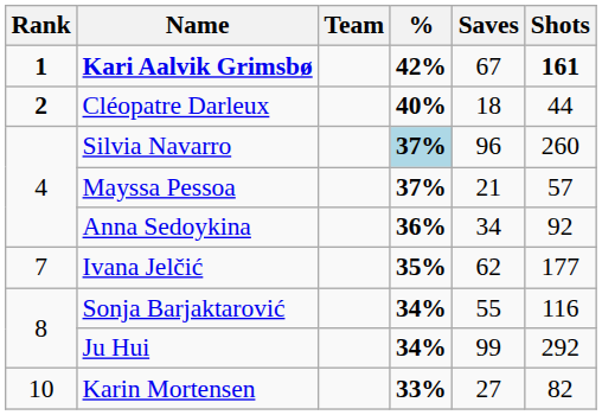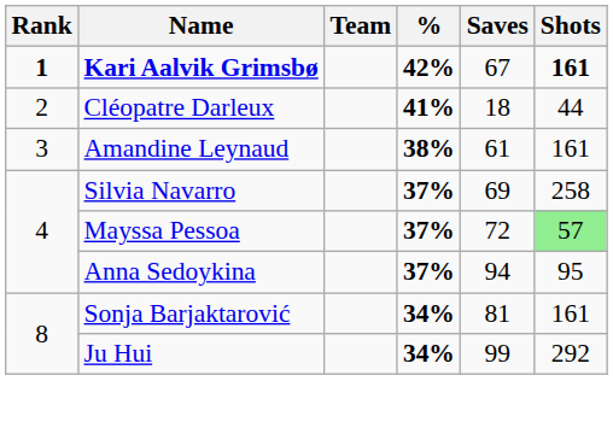Cléopatre Darleux | Rank: bold -> normal
Cléopatre Darleux | %: 40% -> 41%
+ row: 3 | Amandine Leynaud | 38% | 61 | 161
Silvia Navarro | %: lightblue background -> no background
Silvia Navarro | Saves: 96 -> 69
Silvia Navarro | Shots: 260 -> 258
Mayssa Pessoa | Saves: 21 -> 72
Mayssa Pessoa | Shots: no background -> lightgreen background
Anna Sedoykina | %: 36% -> 37%
Anna Sedoykina | Saves: 34 -> 94
Anna Sedoykina | Shots: 92 -> 95
- row: 7 | Ivana Jelčić | 35% | 62 | 177
Sonja Barjaktarović | Saves: 55 -> 81
Sonja Barjaktarović | Shots: 116 -> 161
- row: 10 | Karin Mortensen | 33% | 27 | 82
